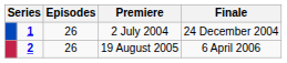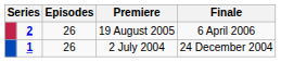rows swapped: 2 July 2004 <-> 19 August 2005
